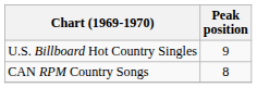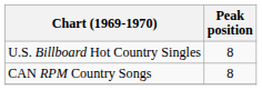U.S. Billboard Hot Country Singles | Peak position: 9 -> 8
